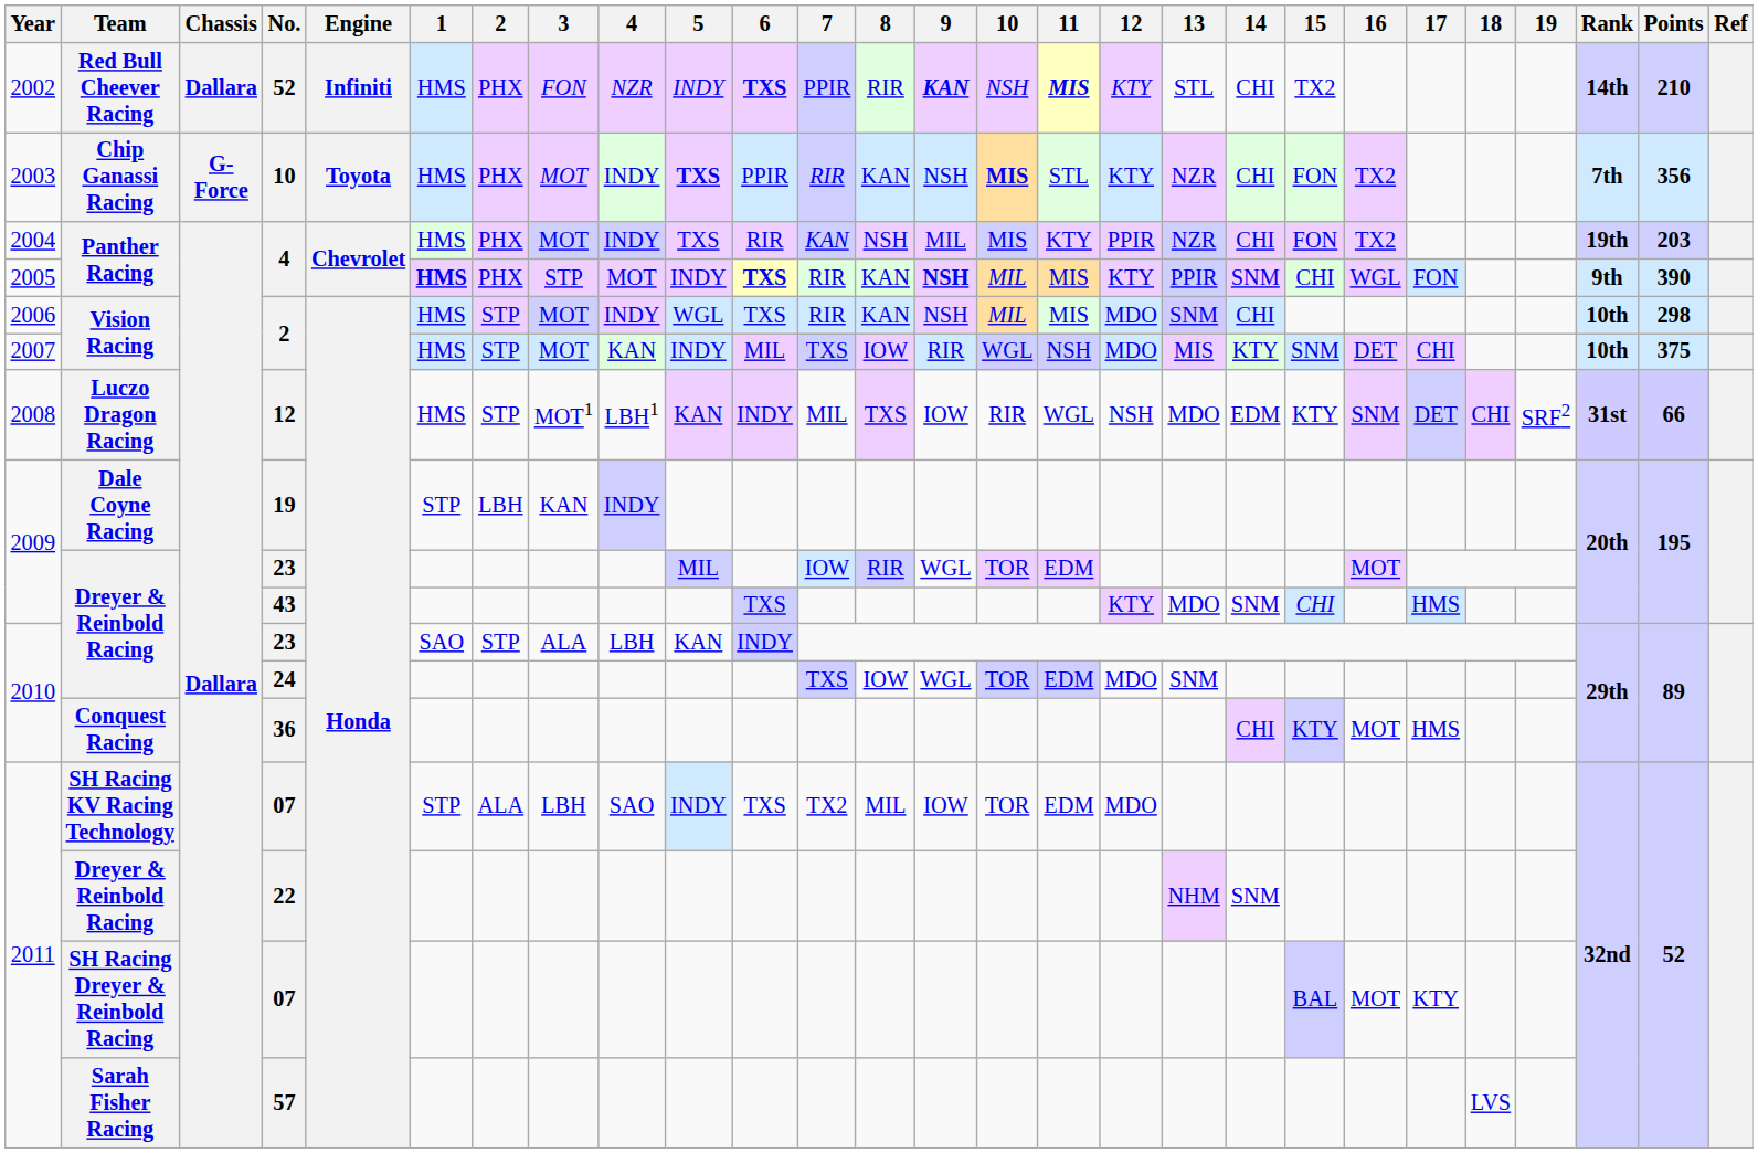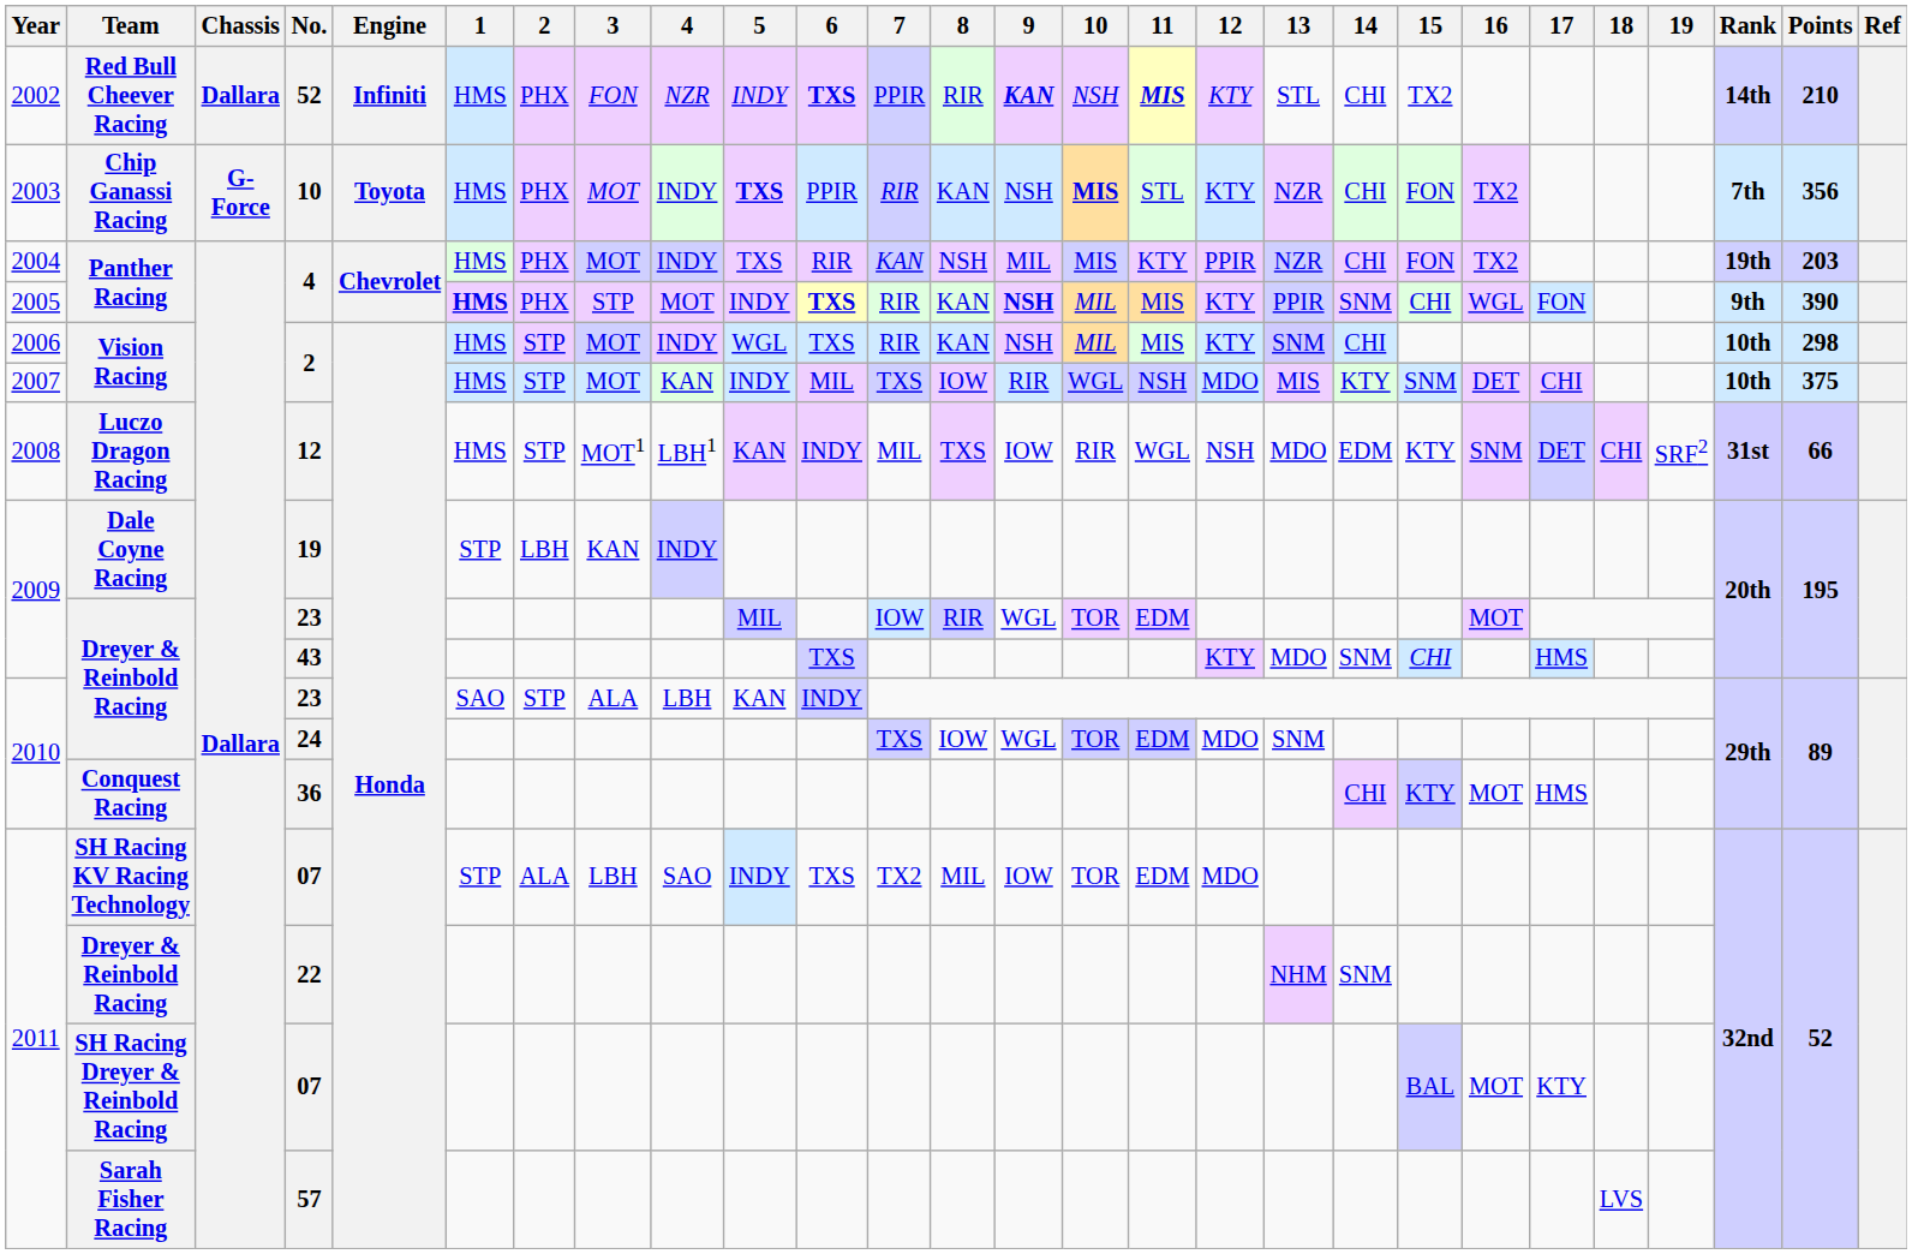2006 / 2 | 12: MDO -> KTY
